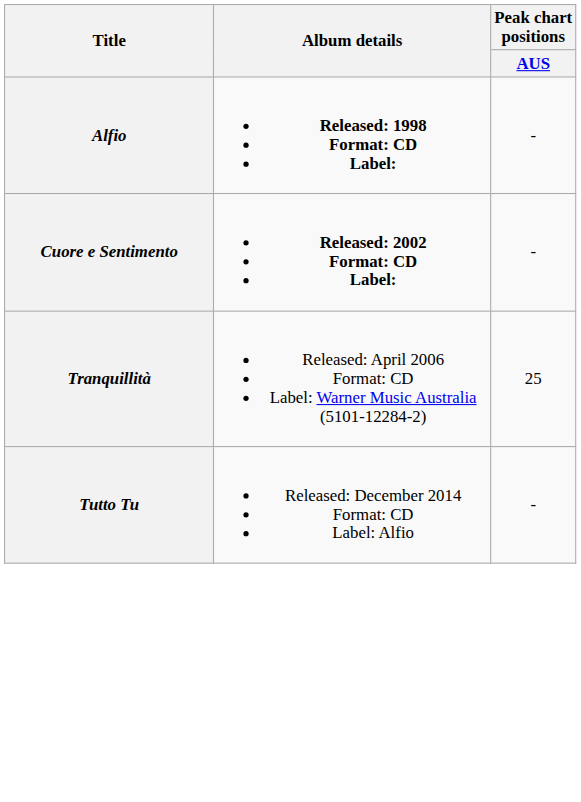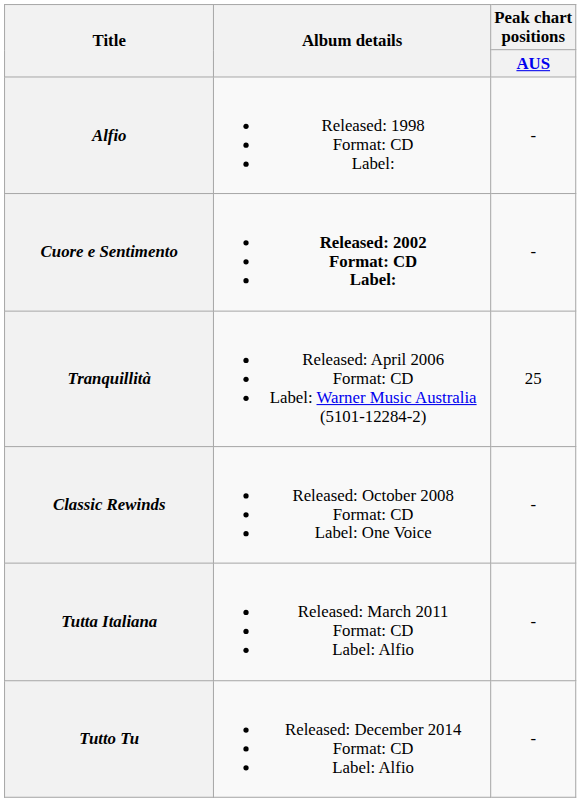Alfio | Album details: bold -> normal
+ row: Classic Rewinds | Released: October 2008 Format: CD Label: One Voice | -
+ row: Tutta Italiana | Released: March 2011 Format: CD Label: Alfio | -
